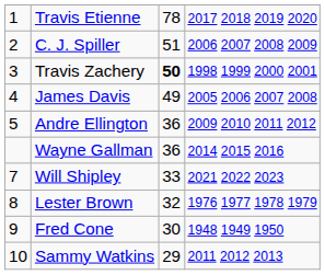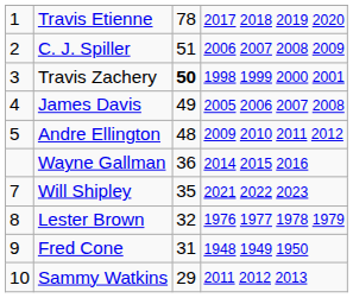Andre Ellington | column 3: 36 -> 48
Will Shipley | column 3: 33 -> 35
Fred Cone | column 3: 30 -> 31
